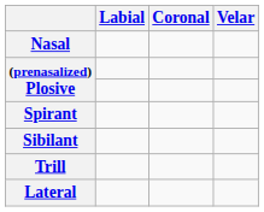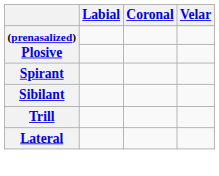- row: Nasal
